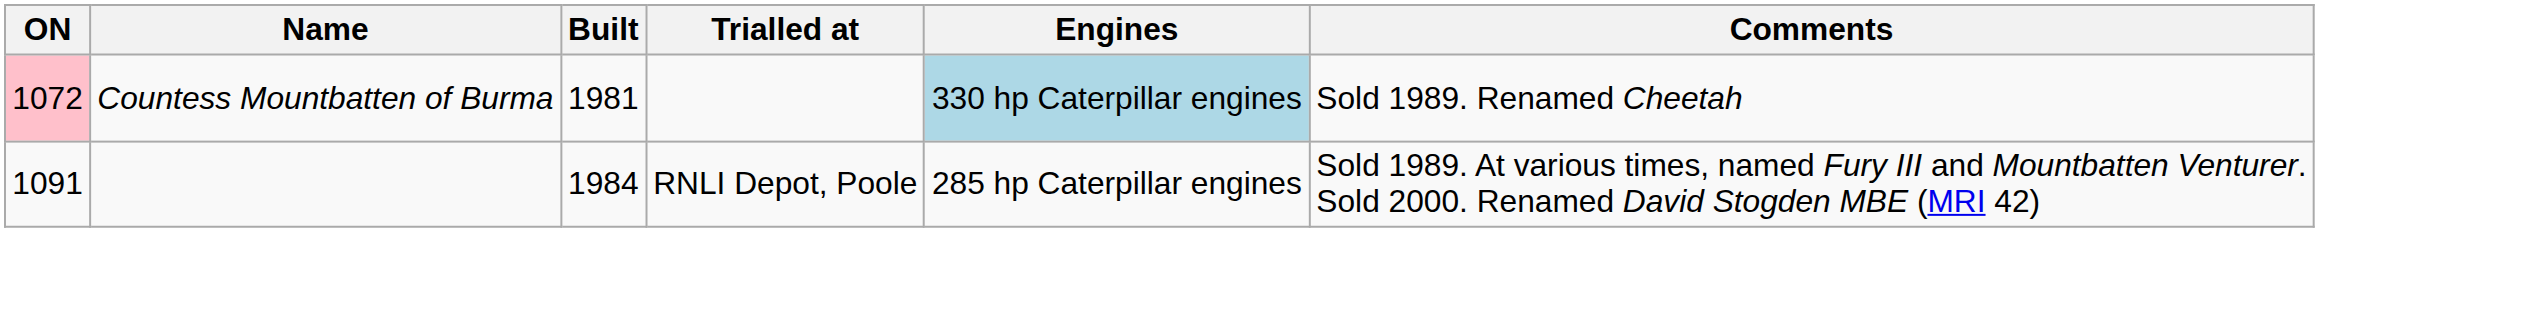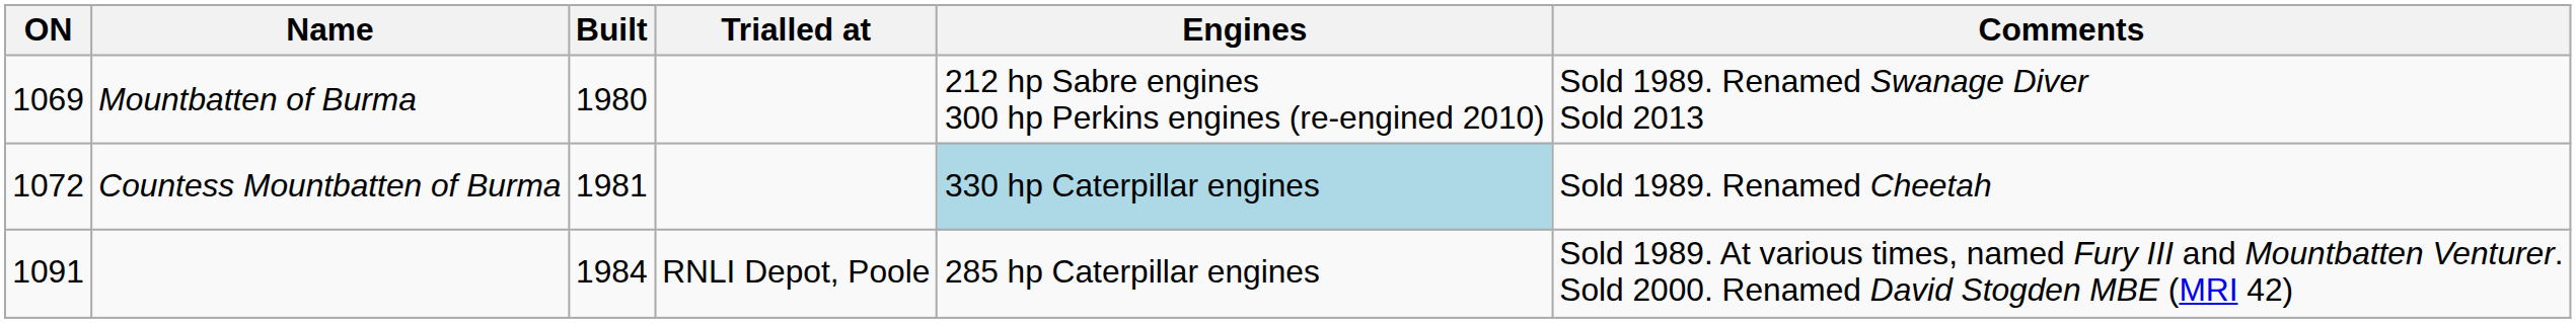+ row: 1069 | Mountbatten of Burma | 1980 | 212 hp Sabre engines 300 hp Perkins engines (re-engined 2010) | Sold 1989. Renamed Swanage Diver Sold 2013
Countess Mountbatten of Burma | ON: pink background -> no background
